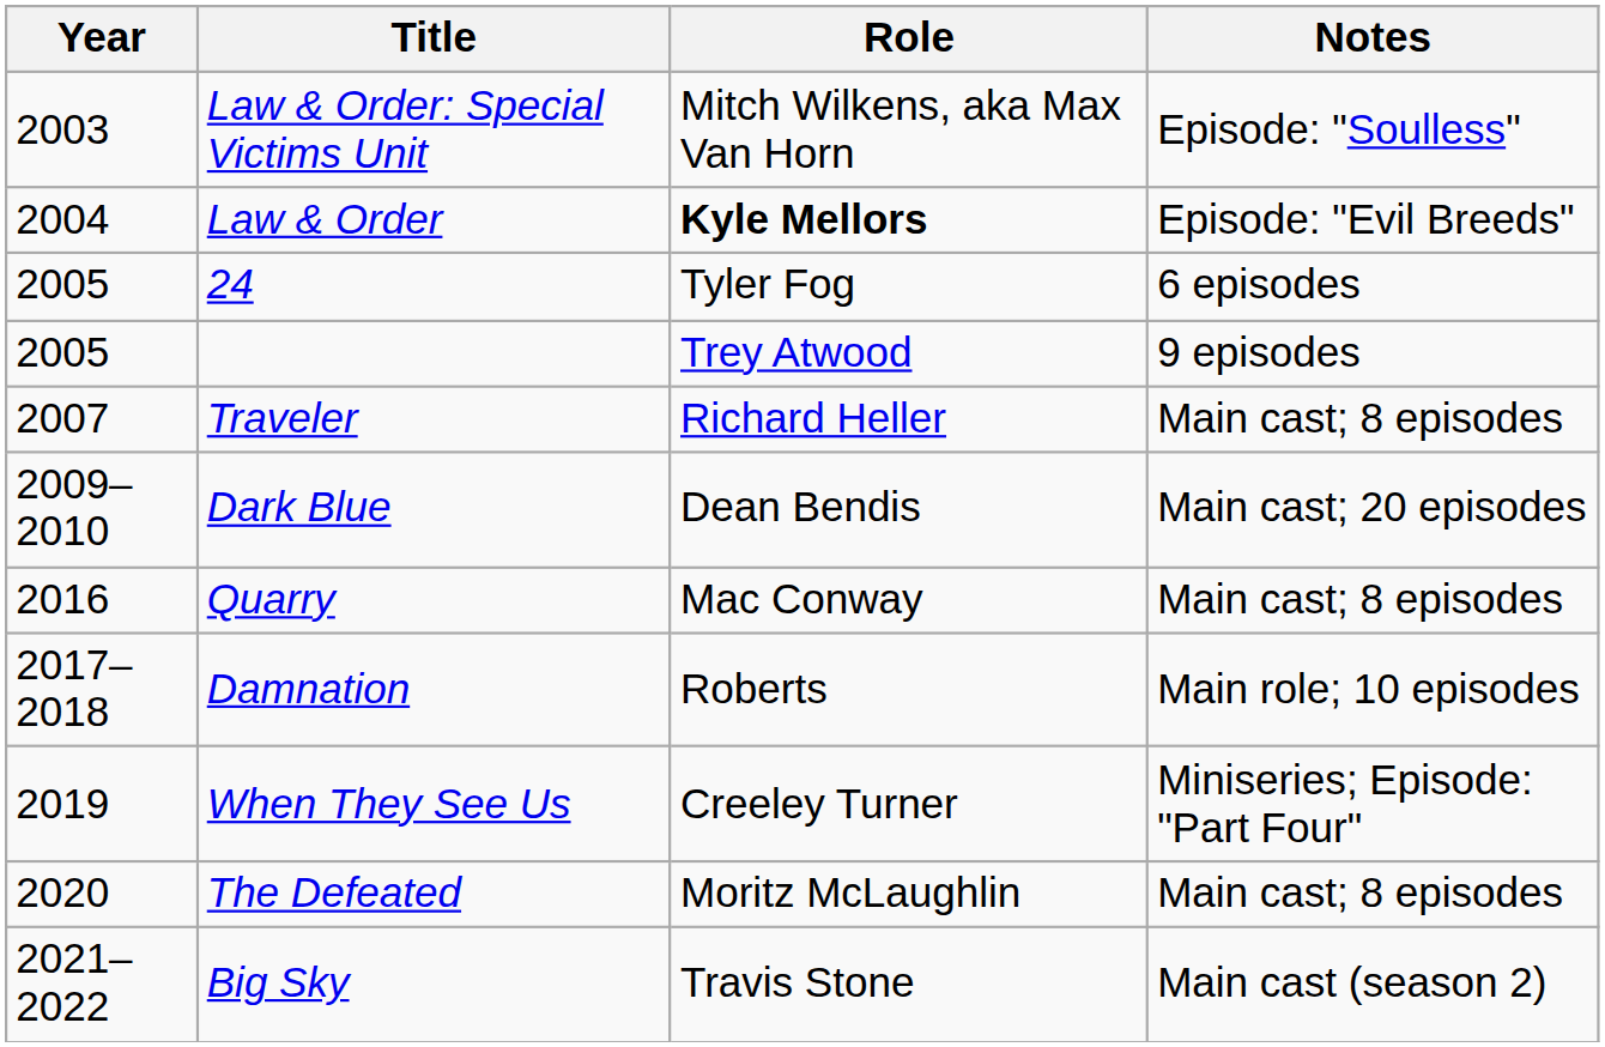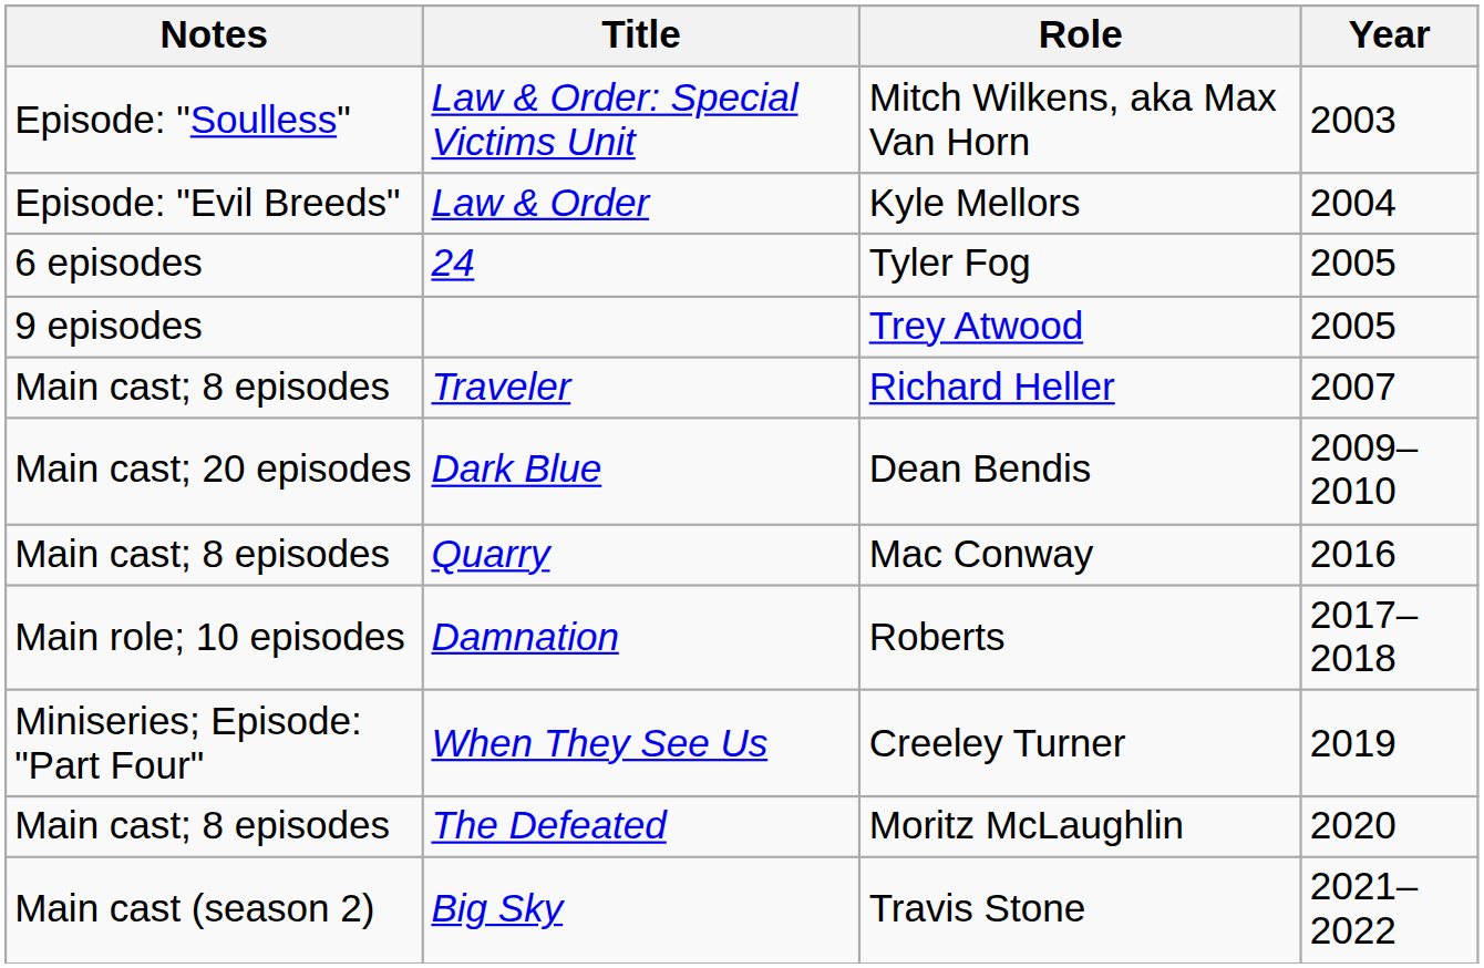columns swapped: Year <-> Notes
Law & Order | Role: bold -> normal
